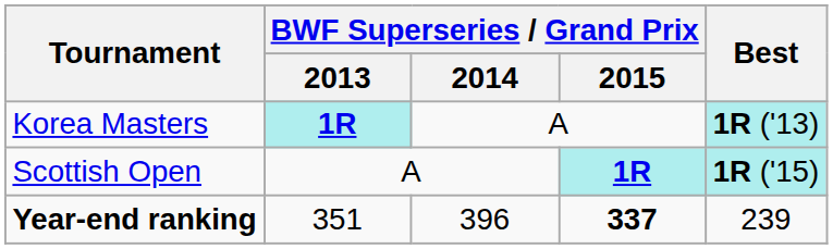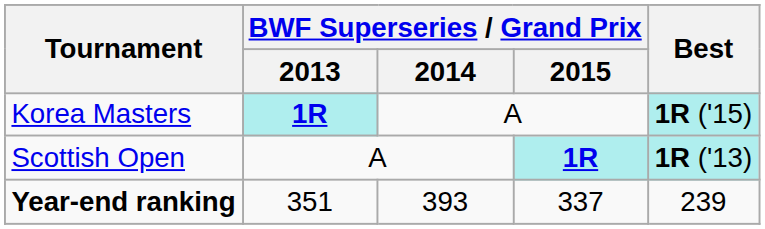Korea Masters | Best: 1R ('13) -> 1R ('15)
Scottish Open | Best: 1R ('15) -> 1R ('13)
Year-end ranking | BWF Superseries / Grand Prix / 2014: 396 -> 393
Year-end ranking | BWF Superseries / Grand Prix / 2015: bold -> normal
